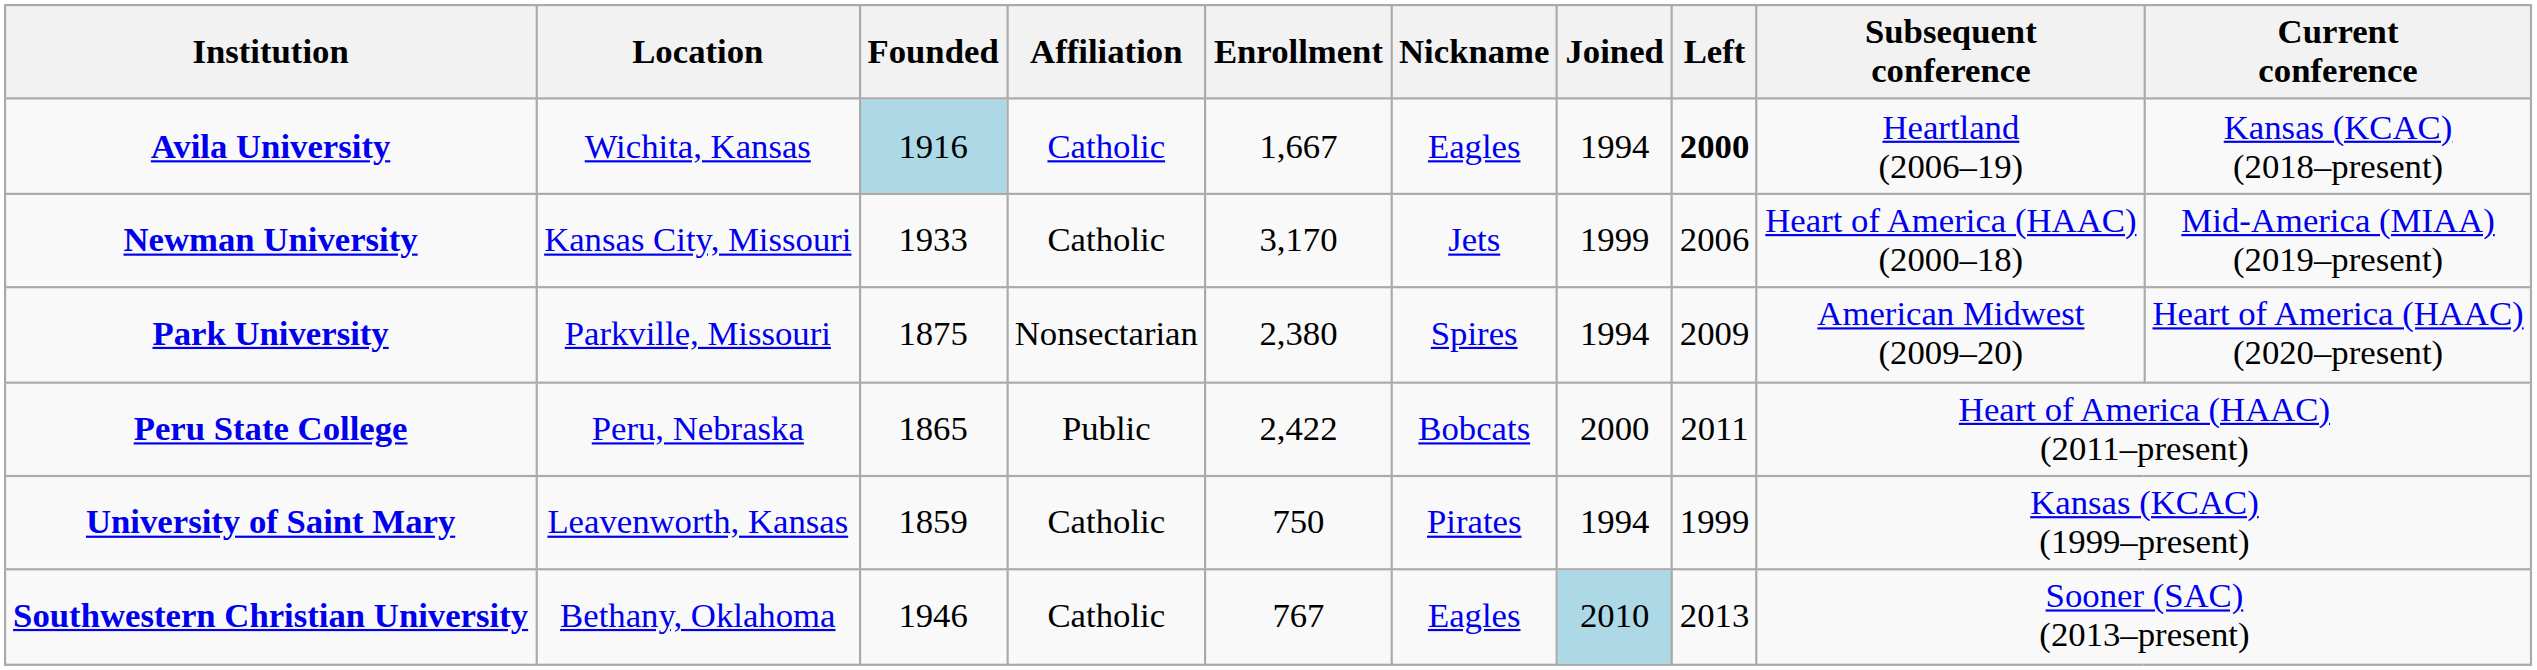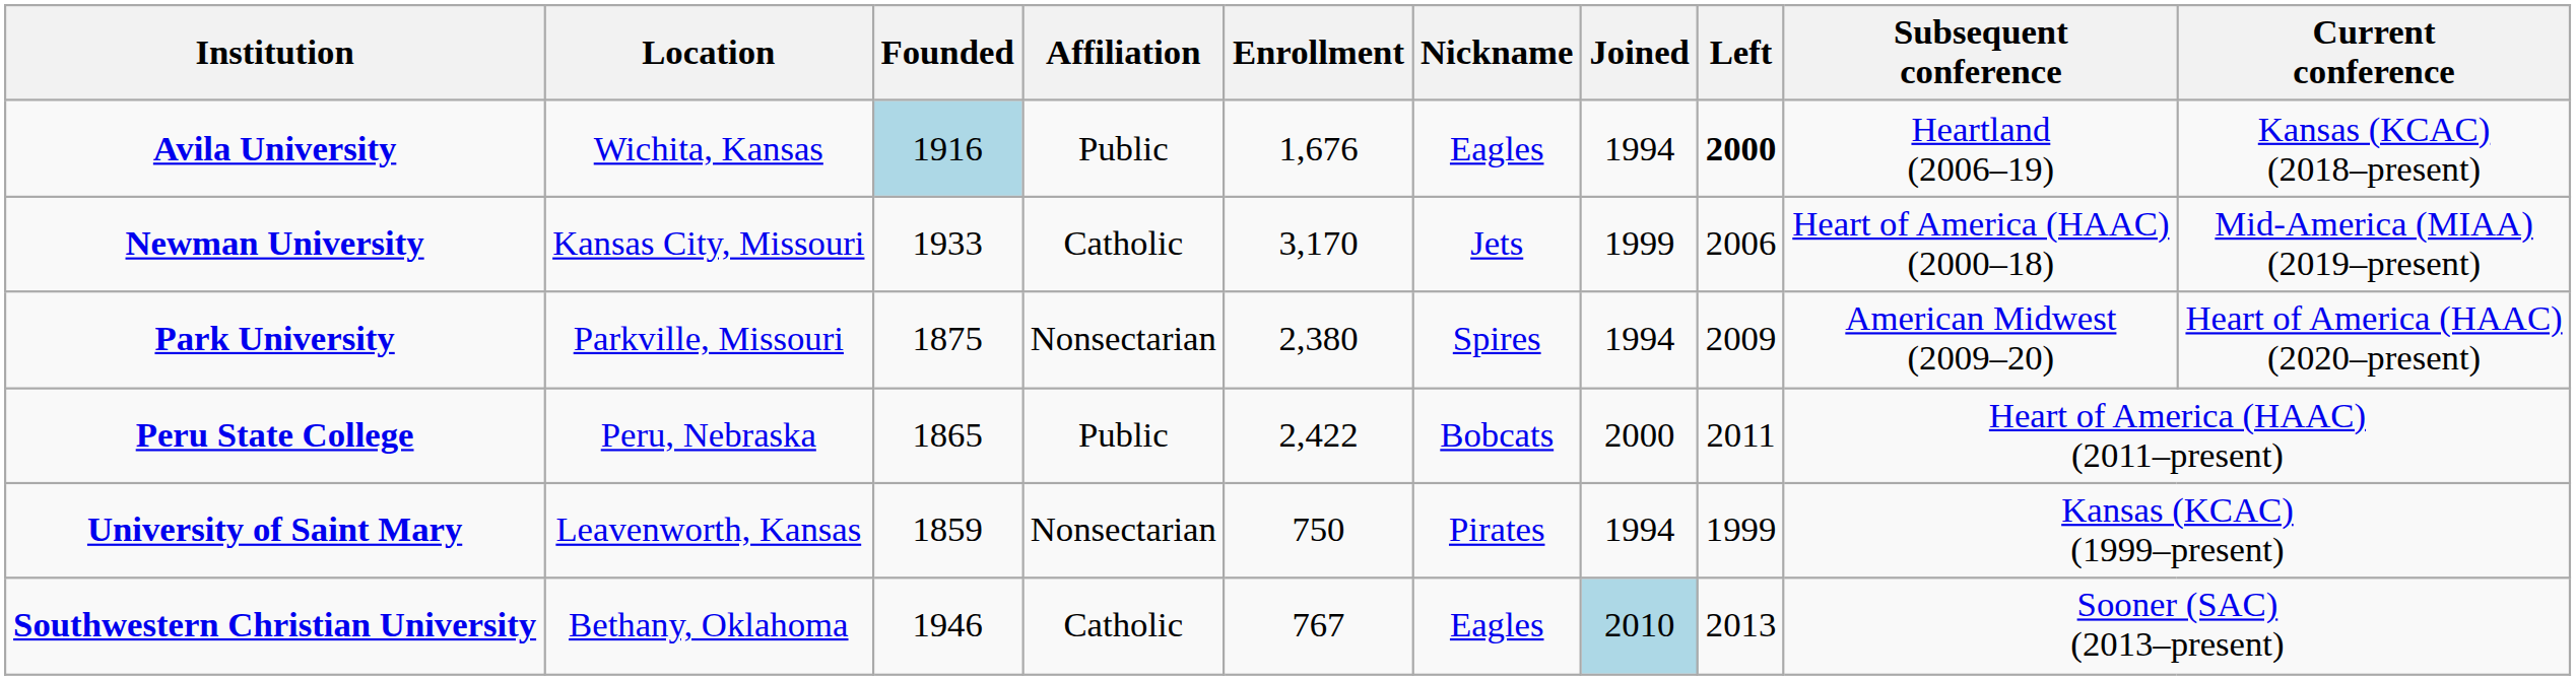Avila University | Affiliation: Catholic -> Public
Avila University | Enrollment: 1,667 -> 1,676
University of Saint Mary | Affiliation: Catholic -> Nonsectarian
